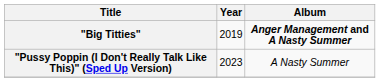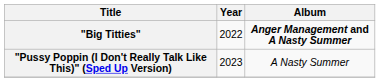"Big Titties" | Year: 2019 -> 2022
